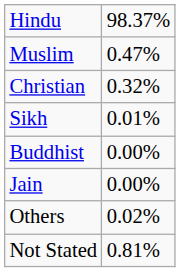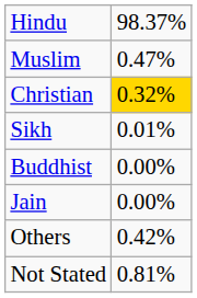Christian | column 2: no background -> gold background
Others | column 2: 0.02% -> 0.42%
